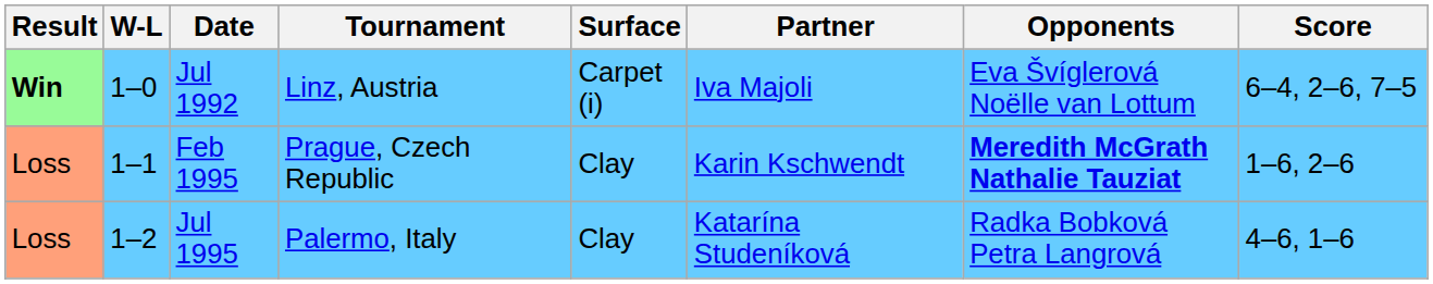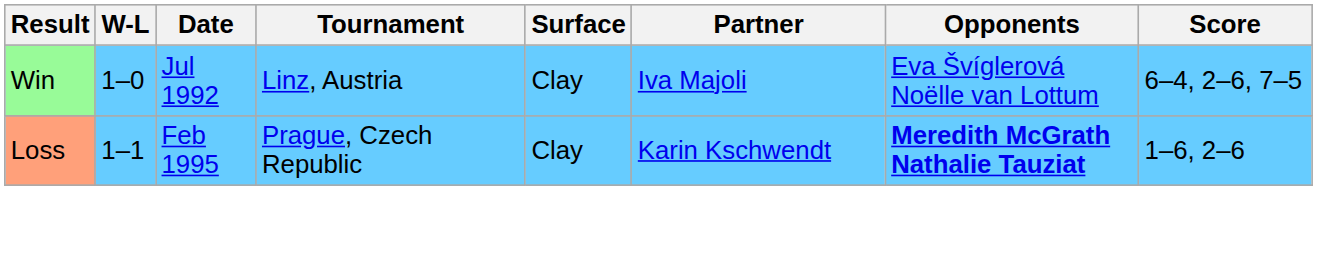Jul 1992 | Result: bold -> normal
Jul 1992 | Surface: Carpet (i) -> Clay
- row: Loss | 1–2 | Jul 1995 | Palermo, Italy | Clay | Katarína Studeníková | Radka Bobková Petra Langrová | 4–6, 1–6
